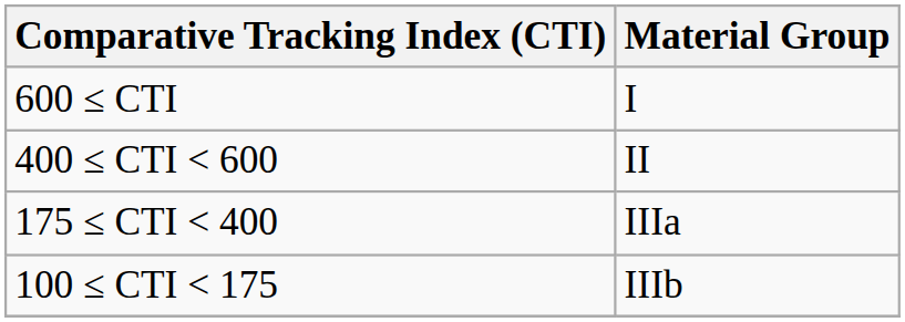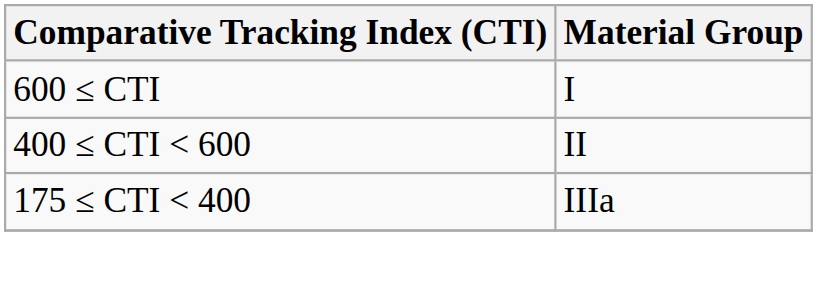- row: 100 ≤ CTI < 175 | IIIb
